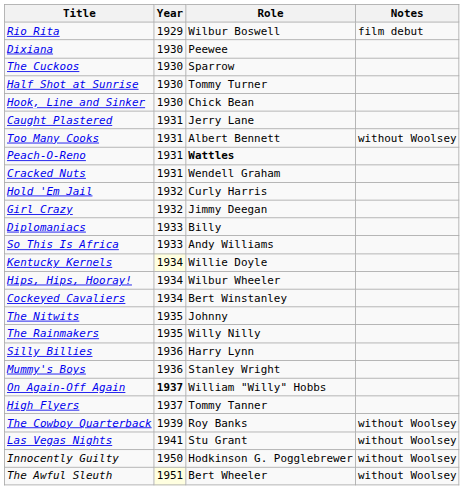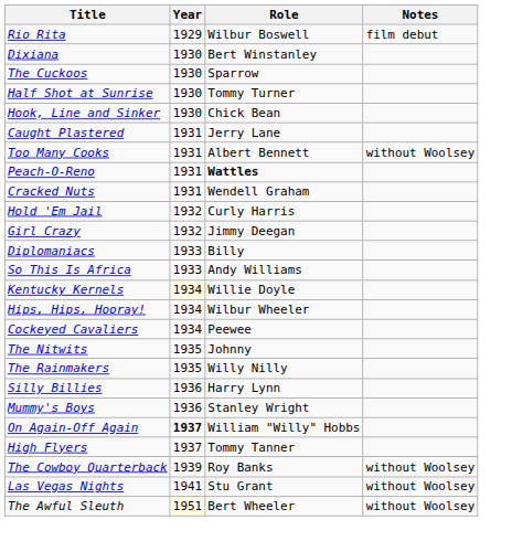Dixiana | Role: Peewee -> Bert Winstanley
Cockeyed Cavaliers | Role: Bert Winstanley -> Peewee
- row: Innocently Guilty | 1950 | Hodkinson G. Pogglebrewer | without Woolsey
